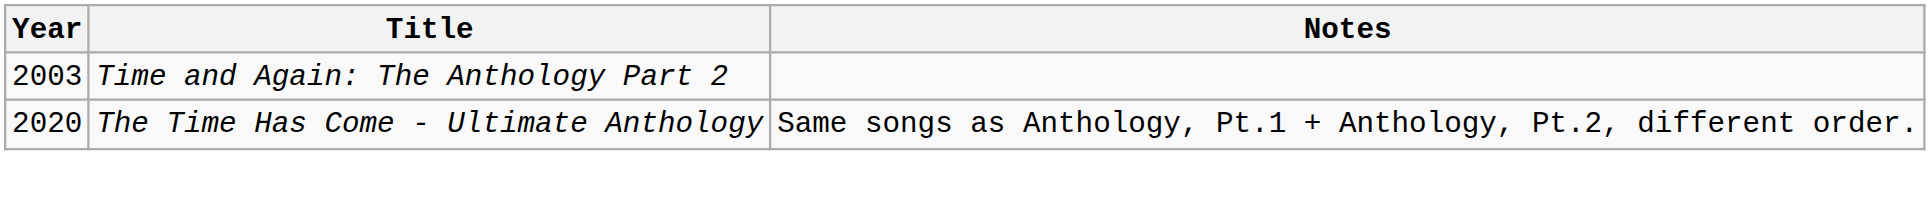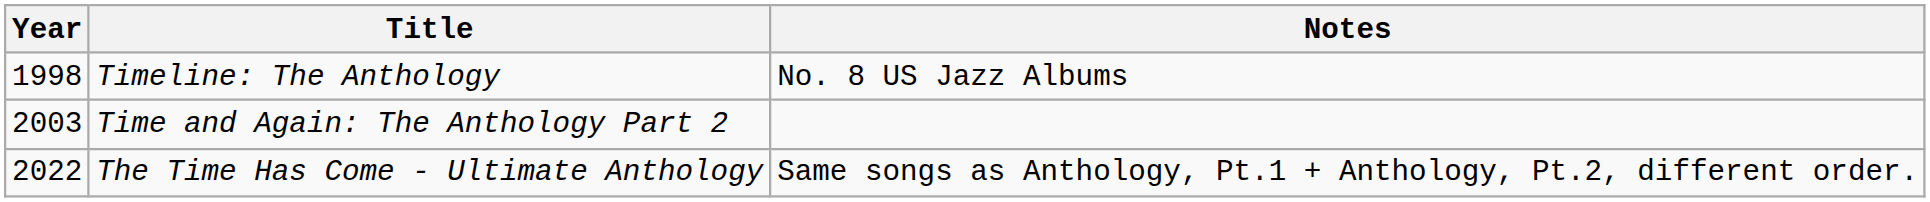+ row: 1998 | Timeline: The Anthology | No. 8 US Jazz Albums
The Time Has Come - Ultimate Anthology | Year: 2020 -> 2022
